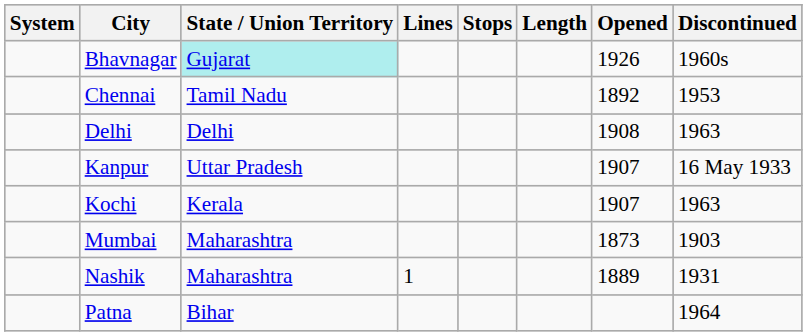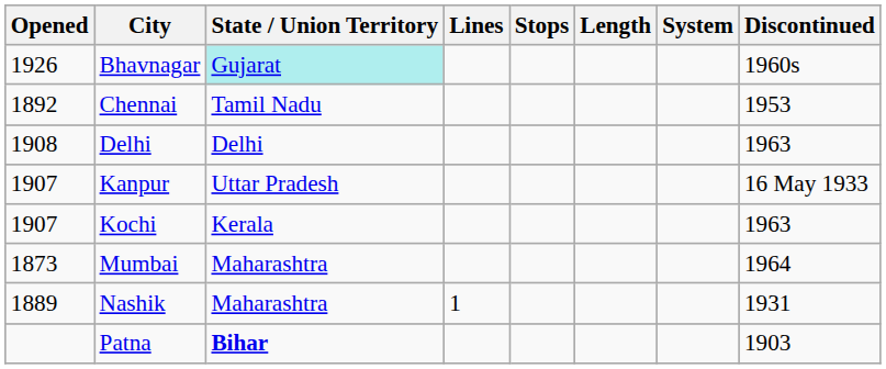columns swapped: System <-> Opened
Mumbai | Discontinued: 1903 -> 1964
Patna | State / Union Territory: normal -> bold
Patna | Discontinued: 1964 -> 1903
